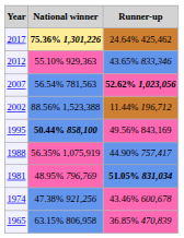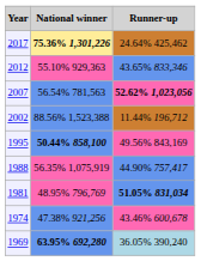+ row: 1969 | 63.95% 692,280 | 36.05% 390,240
- row: 1965 | 63.15% 806,958 | 36.85% 470,839
